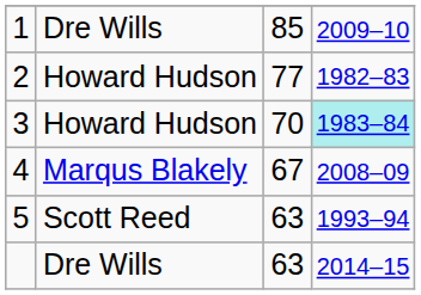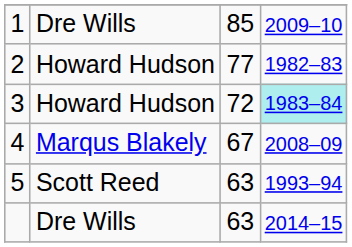3 | column 3: 70 -> 72
